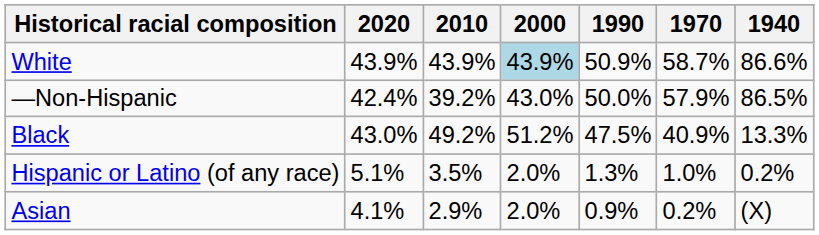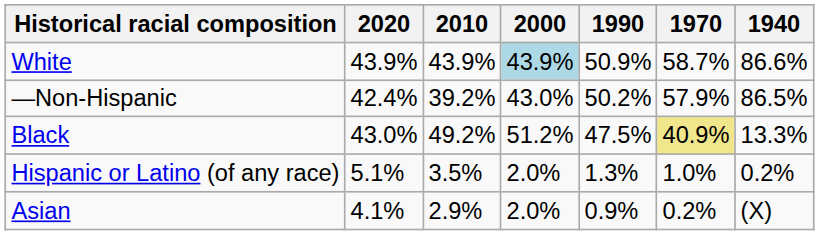—Non-Hispanic | 1990: 50.0% -> 50.2%
Black | 1970: no background -> khaki background
